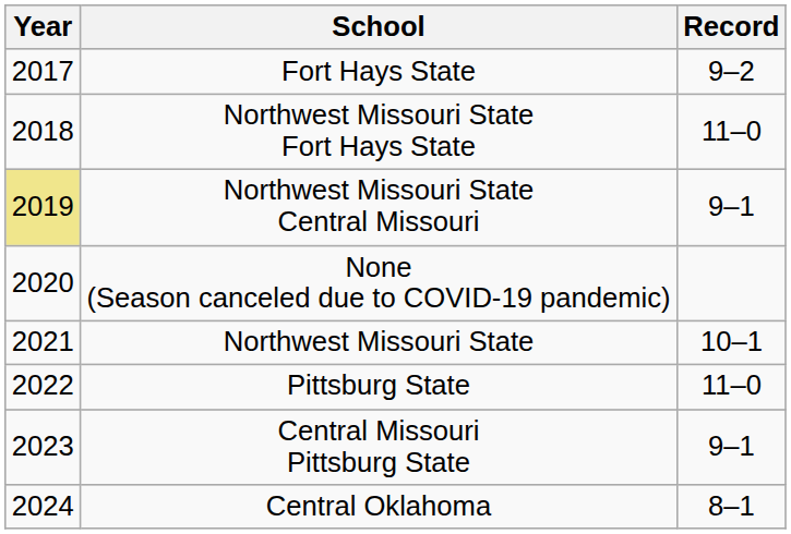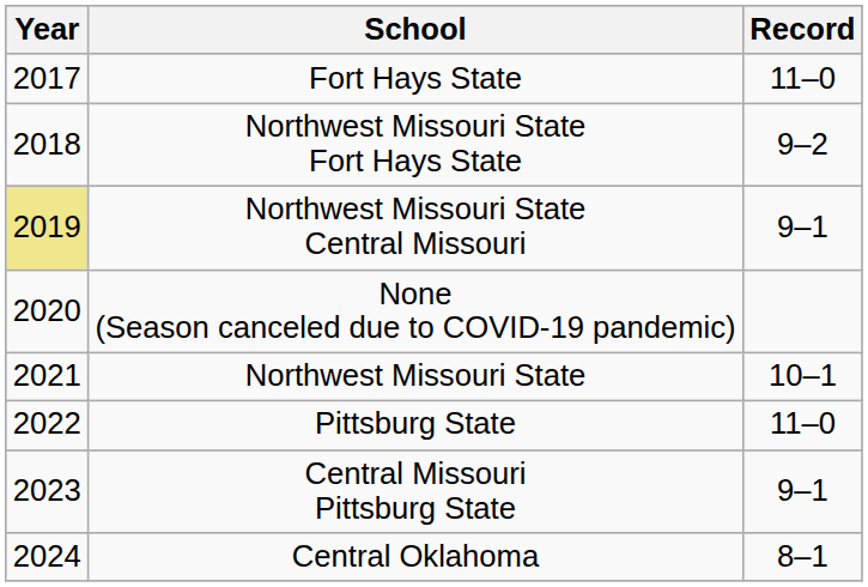Fort Hays State | Record: 9–2 -> 11–0
Northwest Missouri State Fort Hays State | Record: 11–0 -> 9–2
